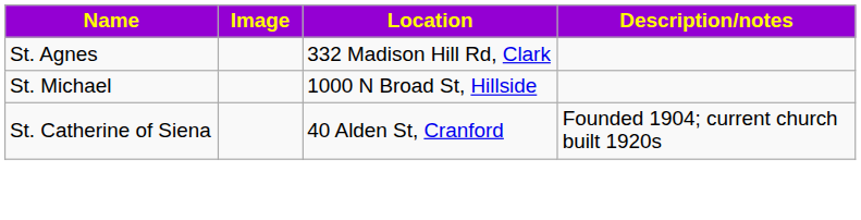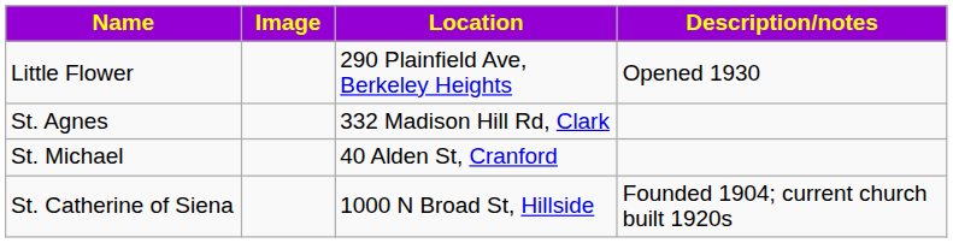+ row: Little Flower | 290 Plainfield Ave, Berkeley Heights | Opened 1930
St. Michael | Location: 1000 N Broad St, Hillside -> 40 Alden St, Cranford
St. Catherine of Siena | Location: 40 Alden St, Cranford -> 1000 N Broad St, Hillside
